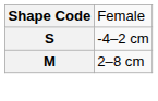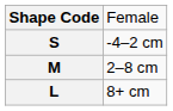+ row: L | 8+ cm
